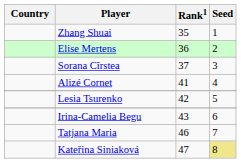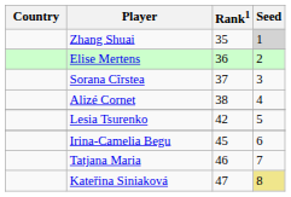Zhang Shuai | Seed: no background -> lightgrey background
Alizé Cornet | Rank1: 41 -> 38
Irina-Camelia Begu | Rank1: 43 -> 45
